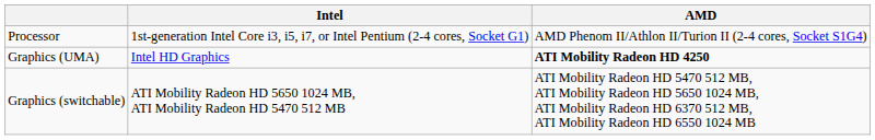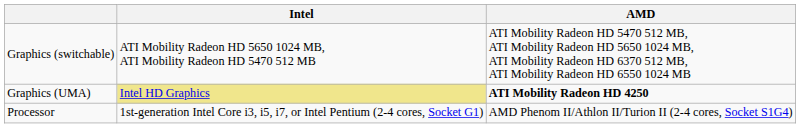rows swapped: Processor <-> Graphics (switchable)
Graphics (UMA) | Intel: no background -> khaki background
